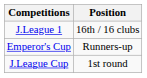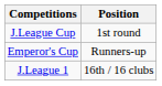rows swapped: J.League 1 <-> J.League Cup
